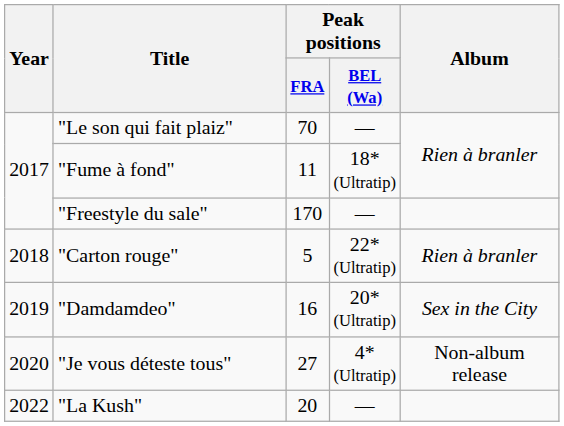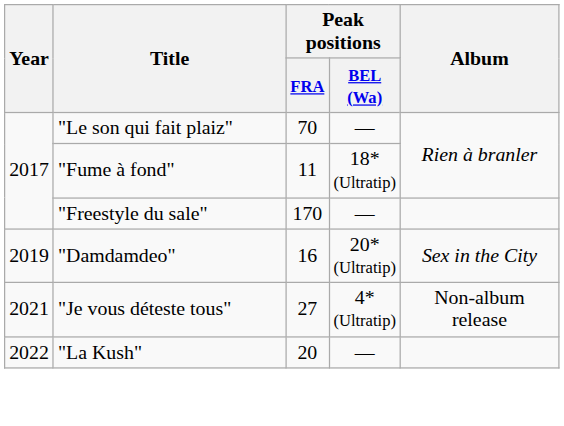- row: 2018 | "Carton rouge" | 5 | 22* (Ultratip) | Rien à branler
"Je vous déteste tous" | Year: 2020 -> 2021
